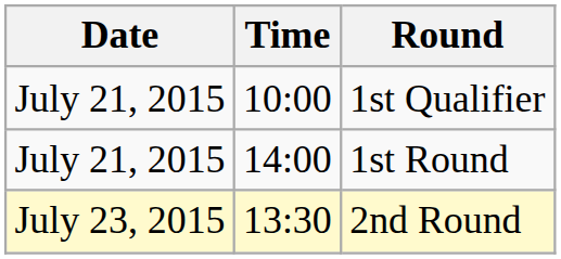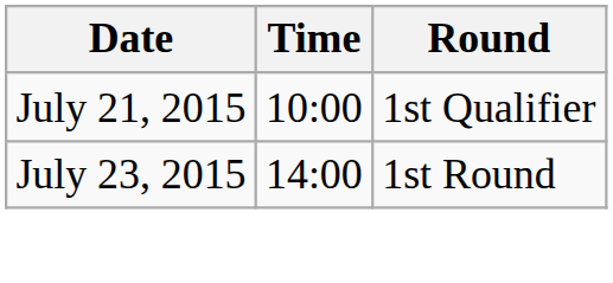1st Round | Date: July 21, 2015 -> July 23, 2015
- row: July 23, 2015 | 13:30 | 2nd Round
